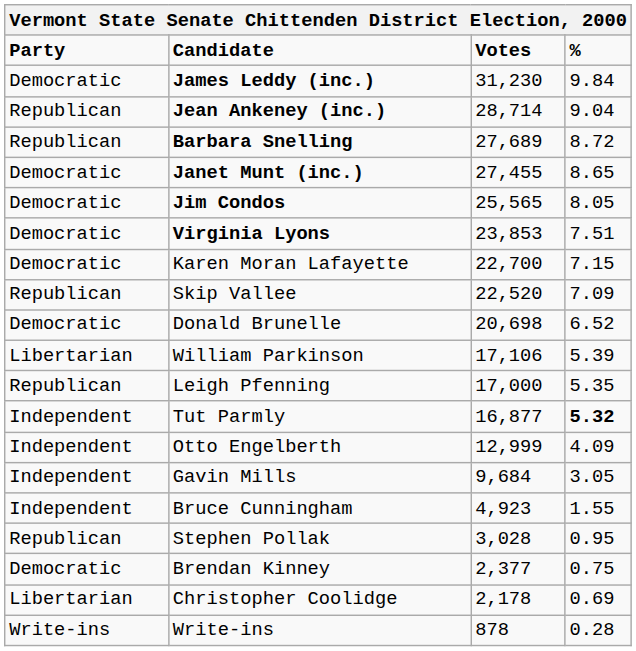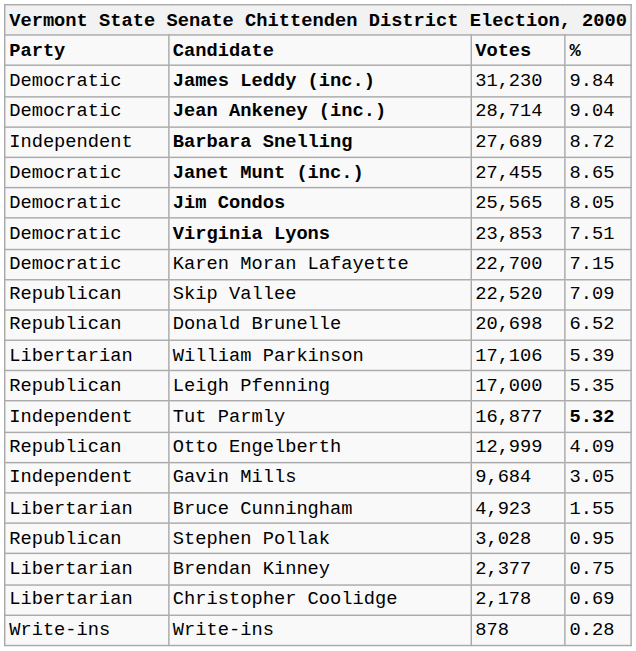Jean Ankeney (inc.) | Party: Republican -> Democratic
Barbara Snelling | Party: Republican -> Independent
Donald Brunelle | Party: Democratic -> Republican
Otto Engelberth | Party: Independent -> Republican
Bruce Cunningham | Party: Independent -> Libertarian
Brendan Kinney | Party: Democratic -> Libertarian
